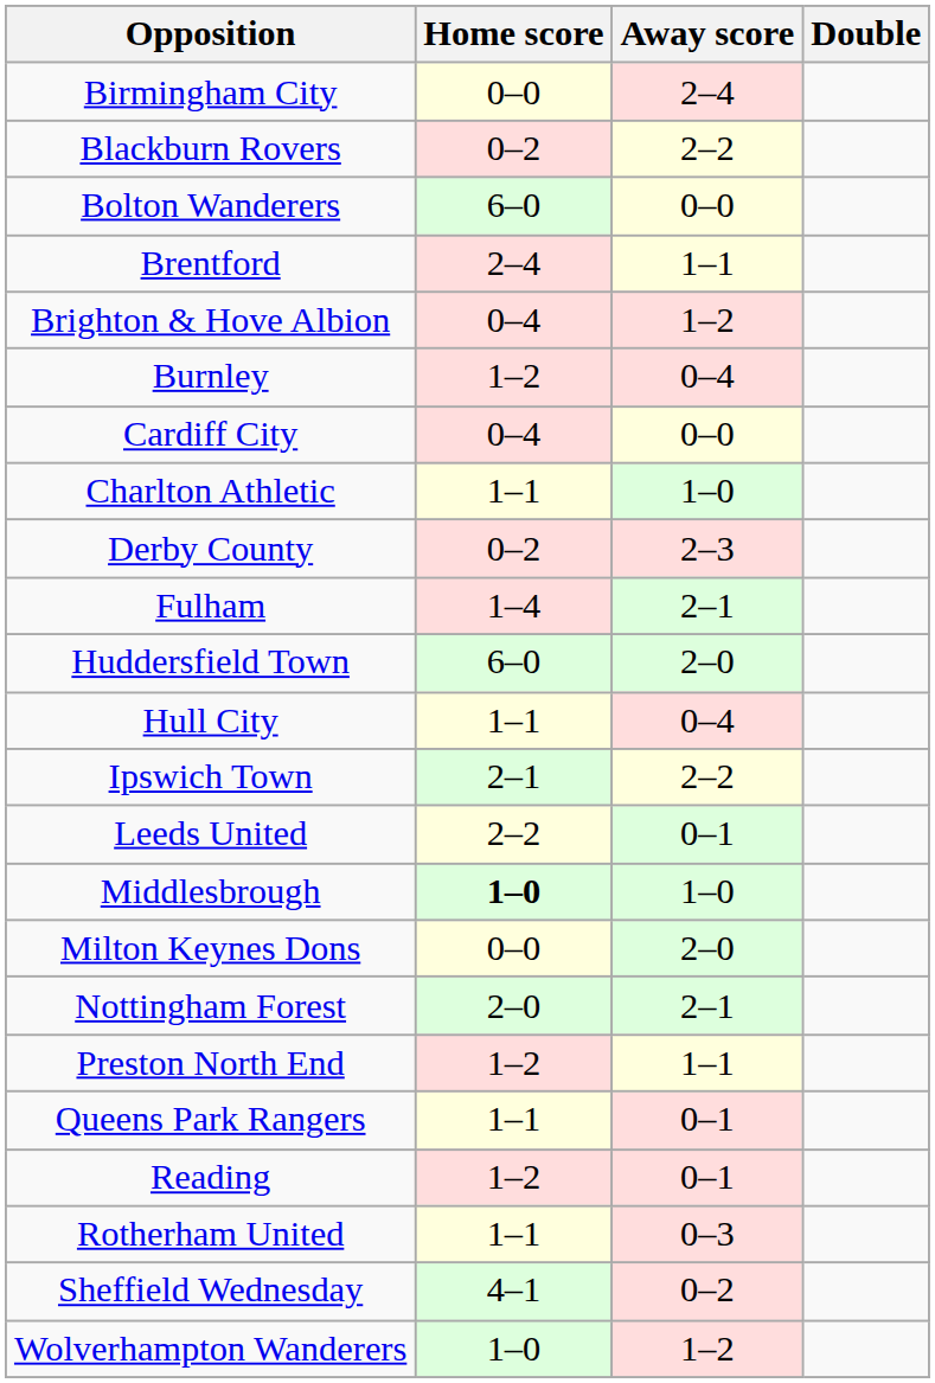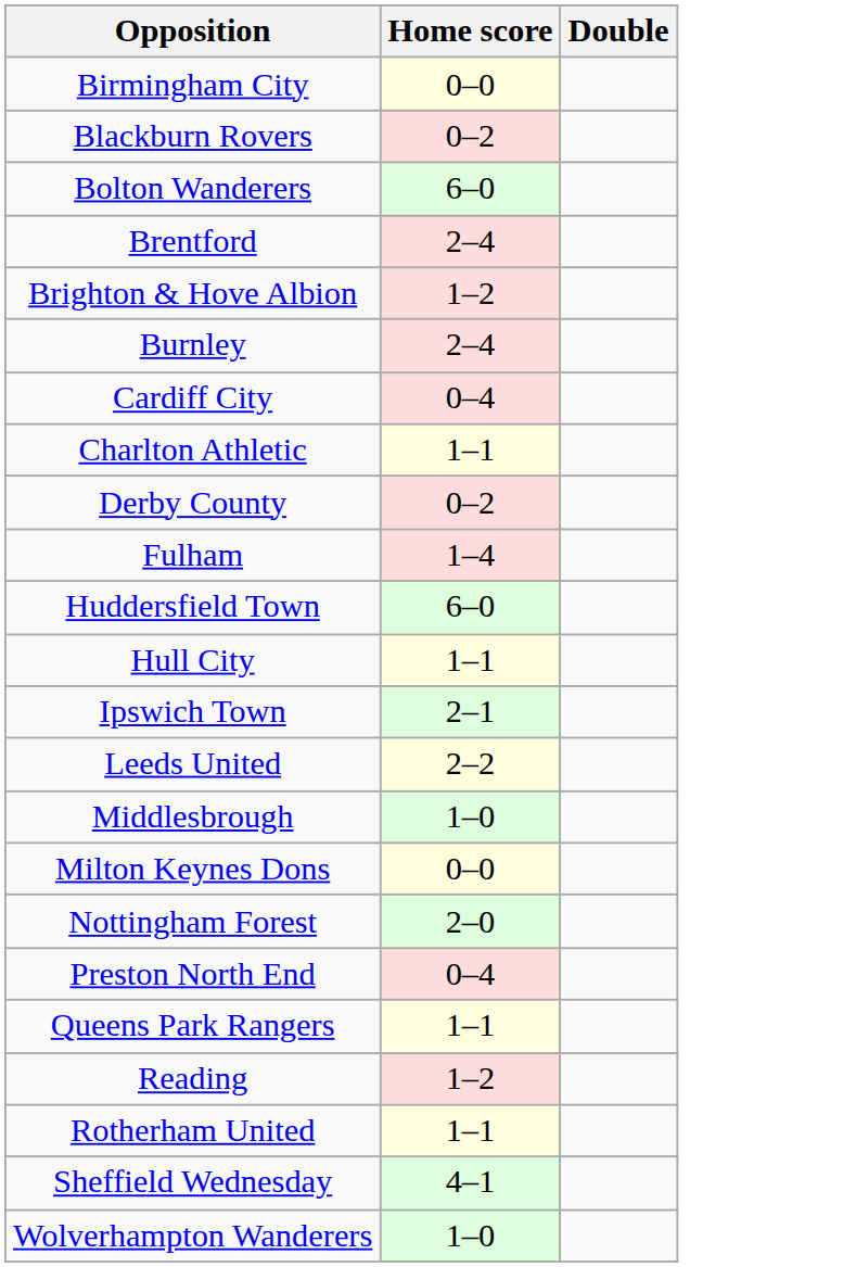- column: Away score | 2–4 | 2–2 | 0–0 | 1–1 | 1–2 | 0–4 | 0–0 | 1–0 | 2–3 | 2–1 | 2–0 | 0–4 | 2–2 | 0–1 | 1–0 | 2–0 | 2–1 | 1–1 | 0–1 | 0–1 | 0–3 | 0–2 | 1–2
Brighton & Hove Albion | Home score: 0–4 -> 1–2
Burnley | Home score: 1–2 -> 2–4
Middlesbrough | Home score: bold -> normal
Preston North End | Home score: 1–2 -> 0–4
